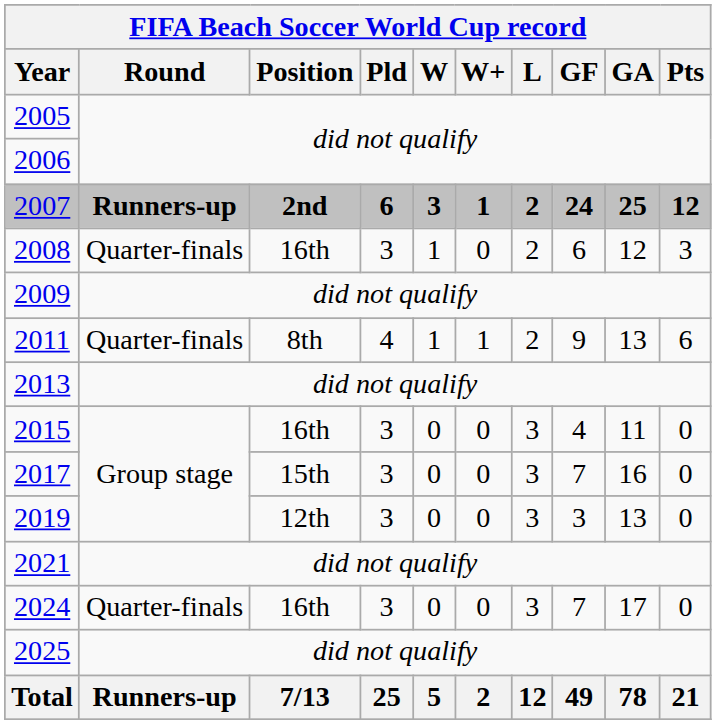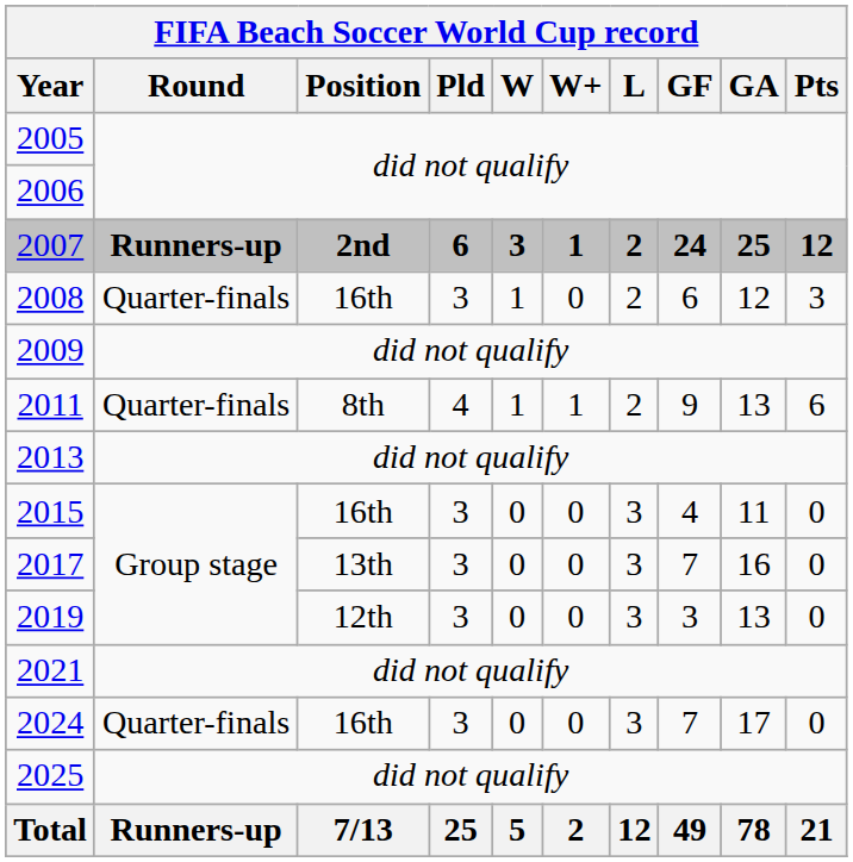2017 | Position: 15th -> 13th
